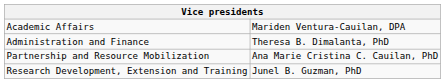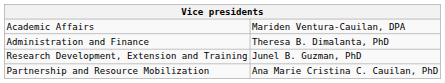rows swapped: Research Development, Extension and Training <-> Partnership and Resource Mobilization
